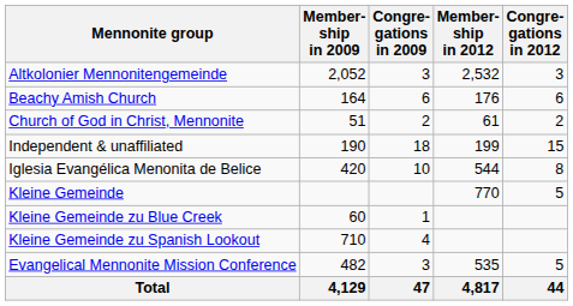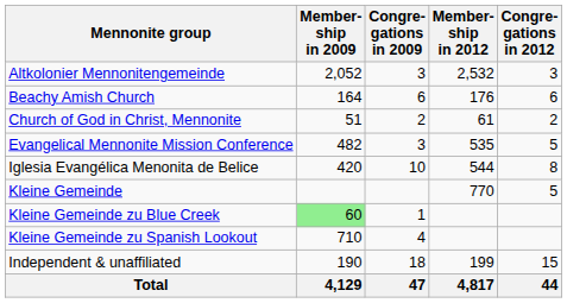rows swapped: Evangelical Mennonite Mission Conference <-> Independent & unaffiliated
Kleine Gemeinde zu Blue Creek | Member- ship in 2009: no background -> lightgreen background
